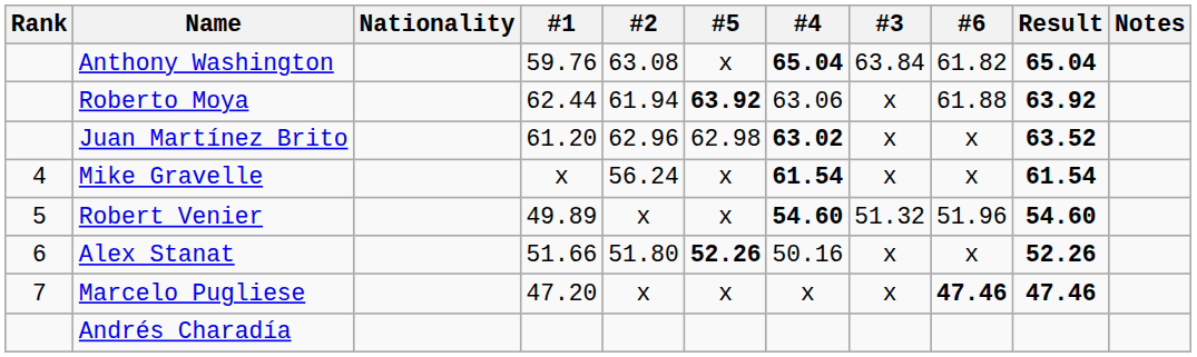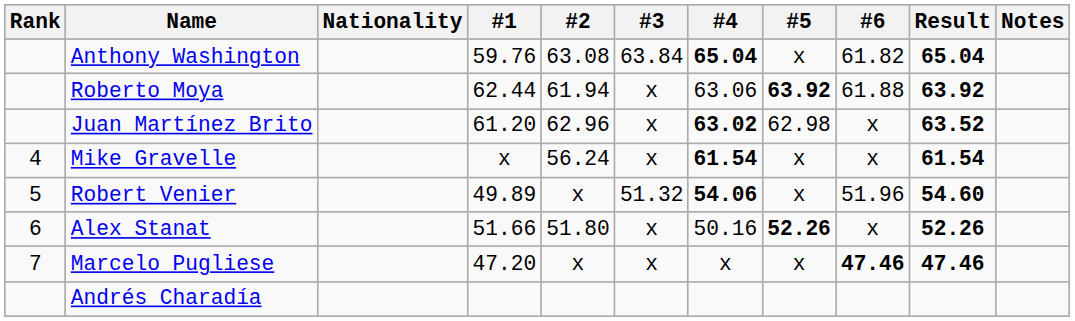columns swapped: #3 <-> #5
Robert Venier | #4: 54.60 -> 54.06
